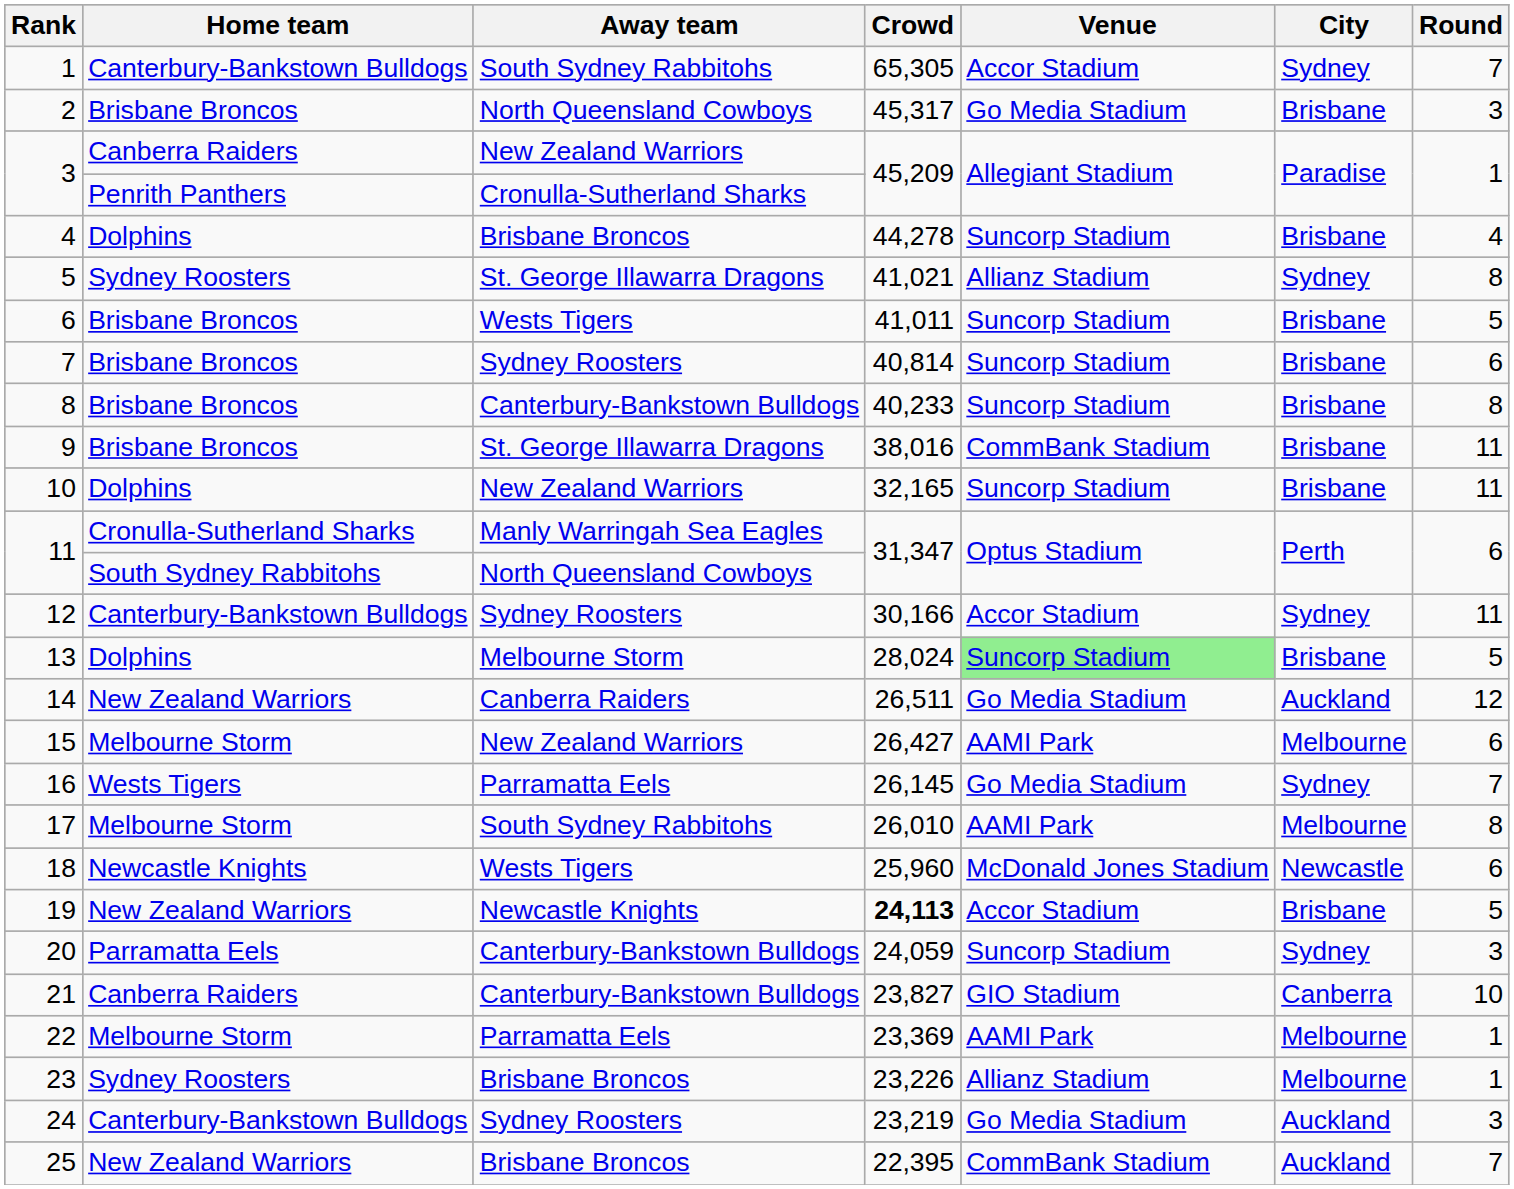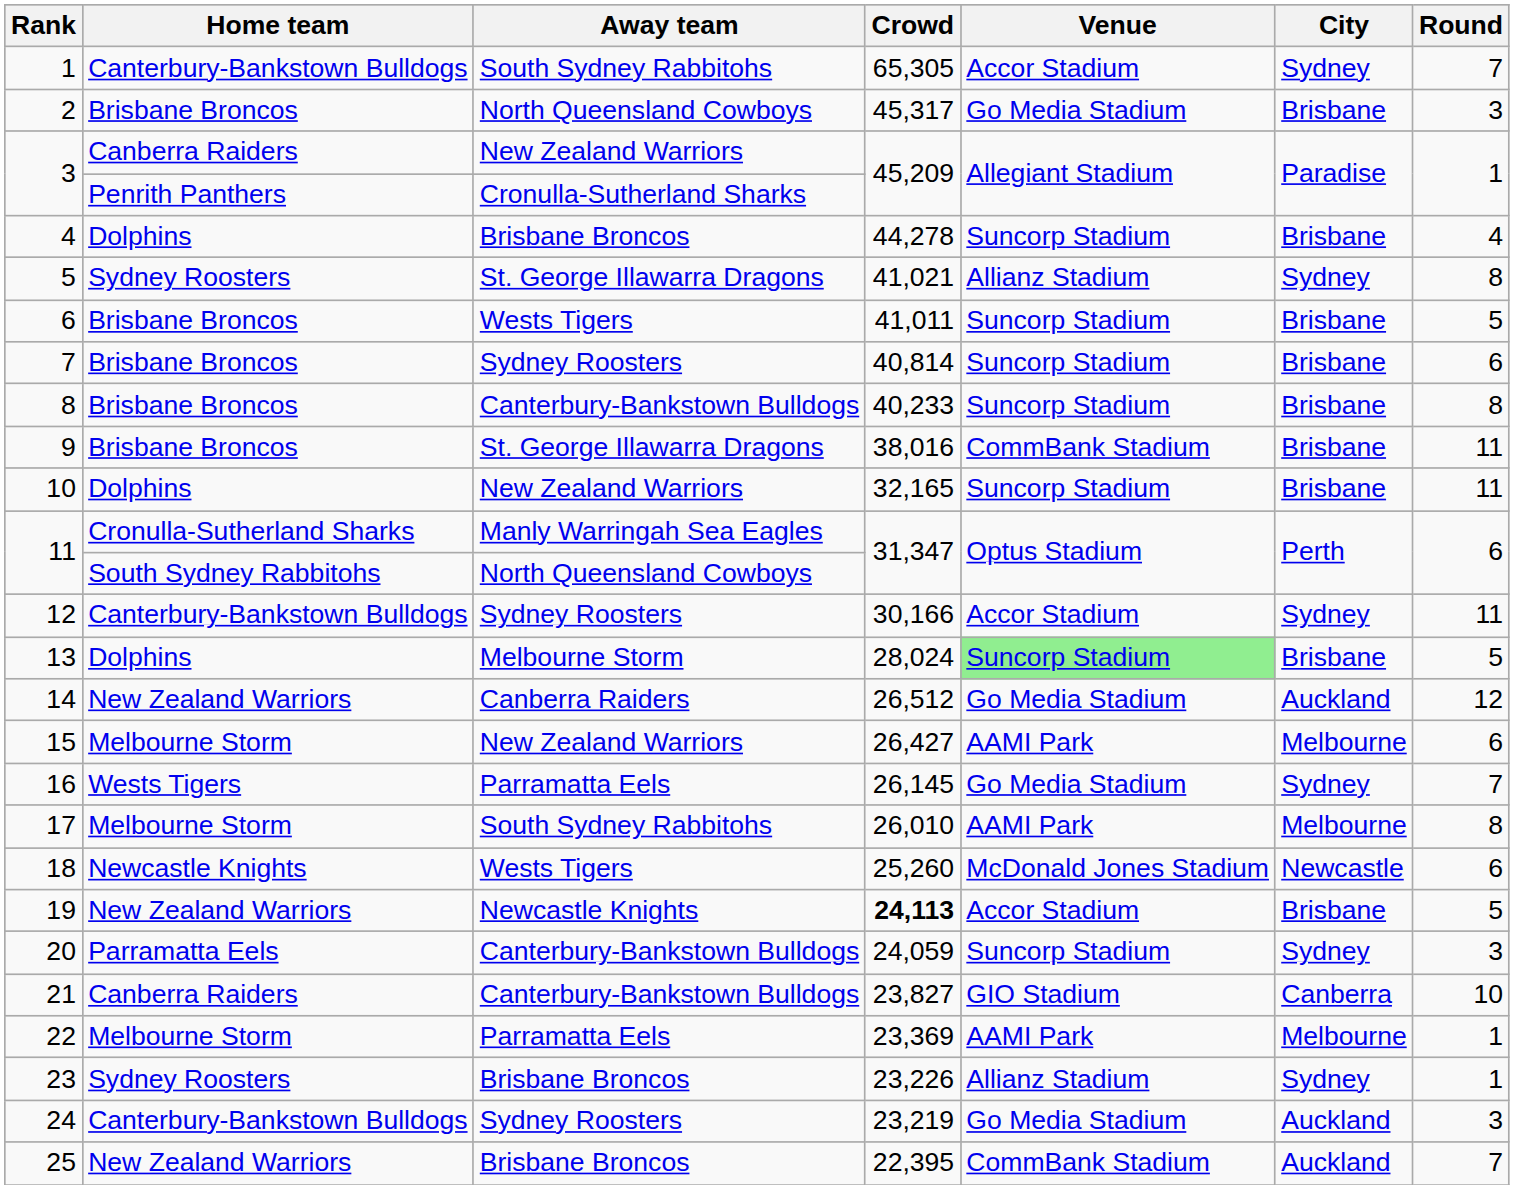14 | Crowd: 26,511 -> 26,512
18 | Crowd: 25,960 -> 25,260
23 | City: Melbourne -> Sydney
